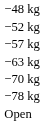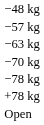- row: −52 kg
+ row: +78 kg
